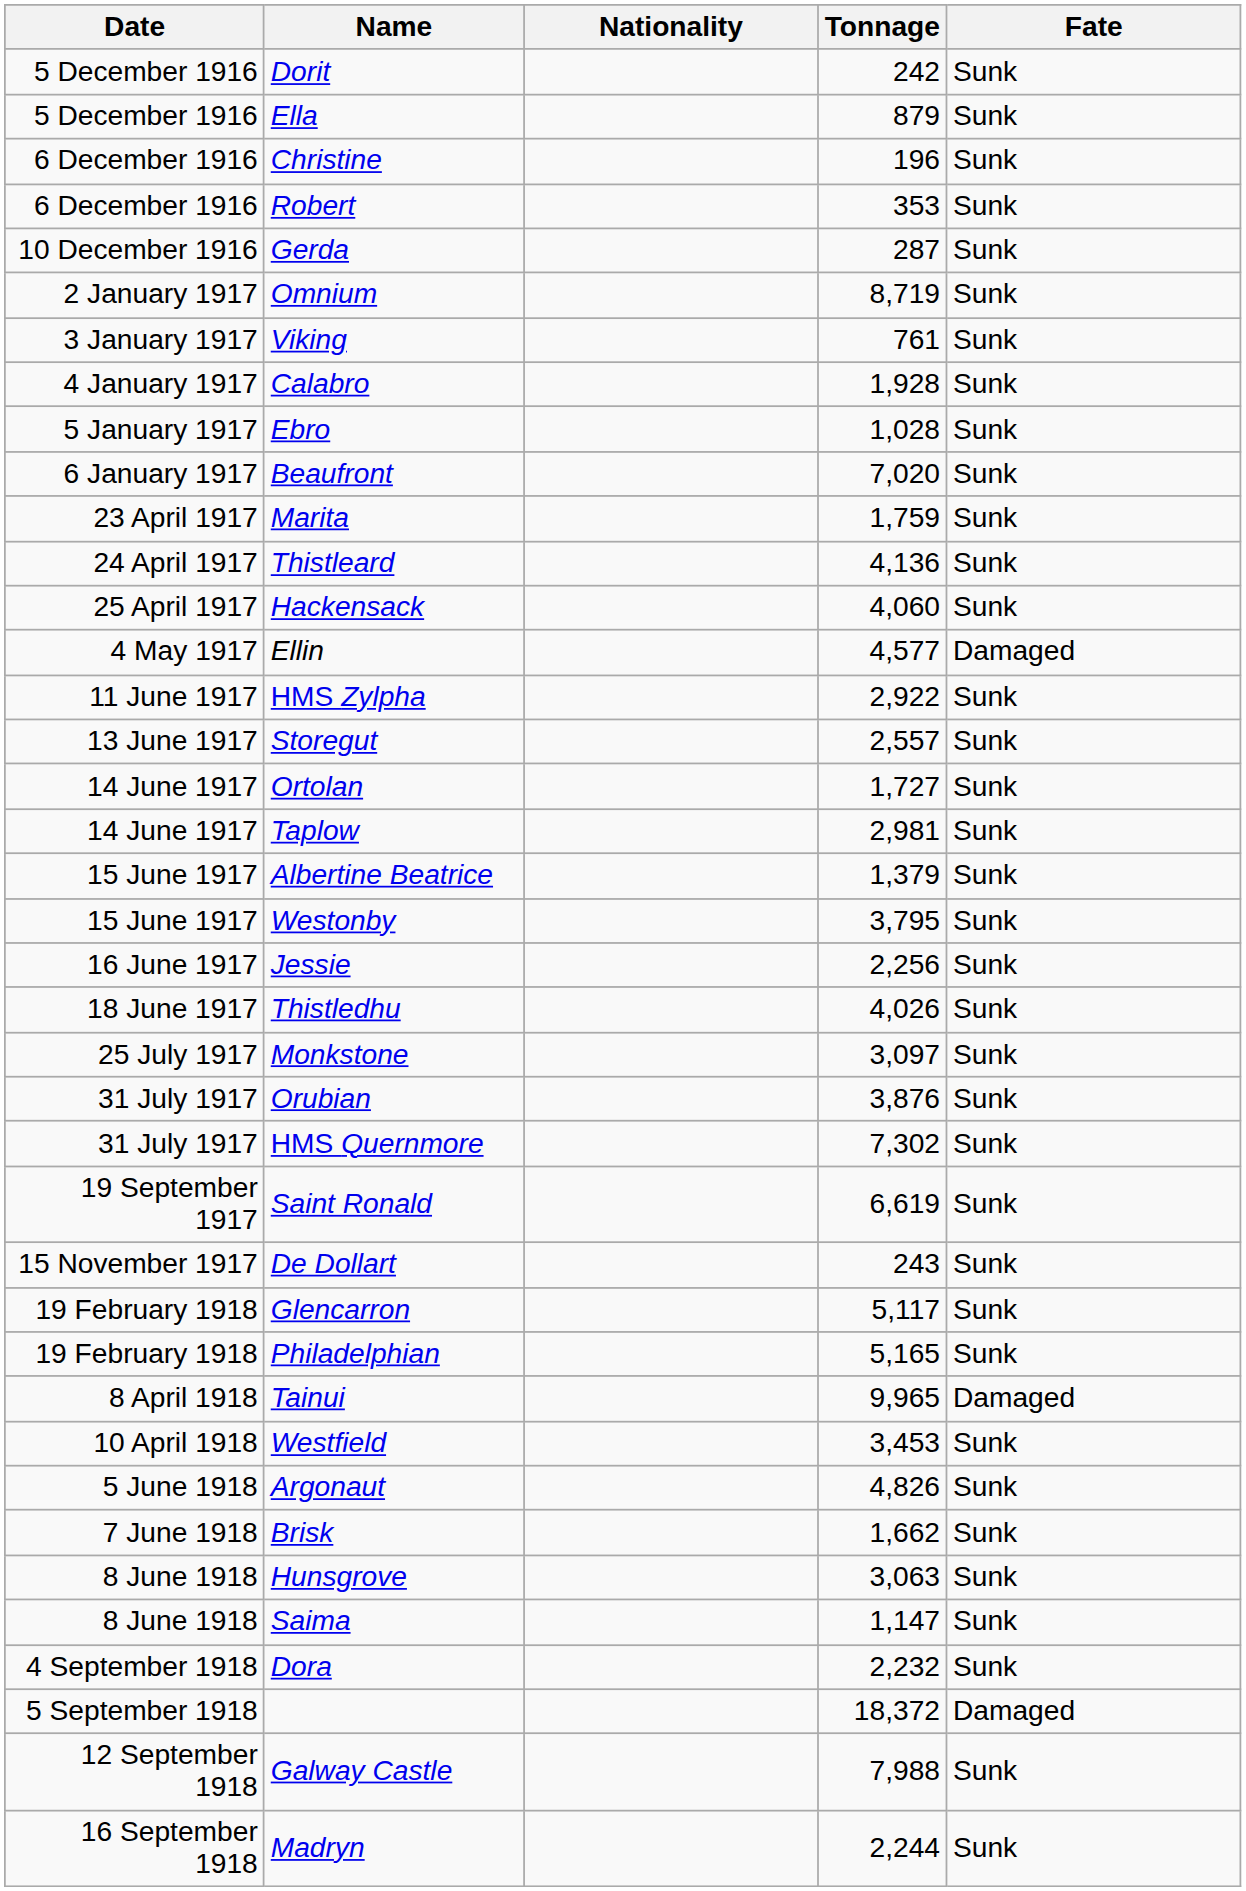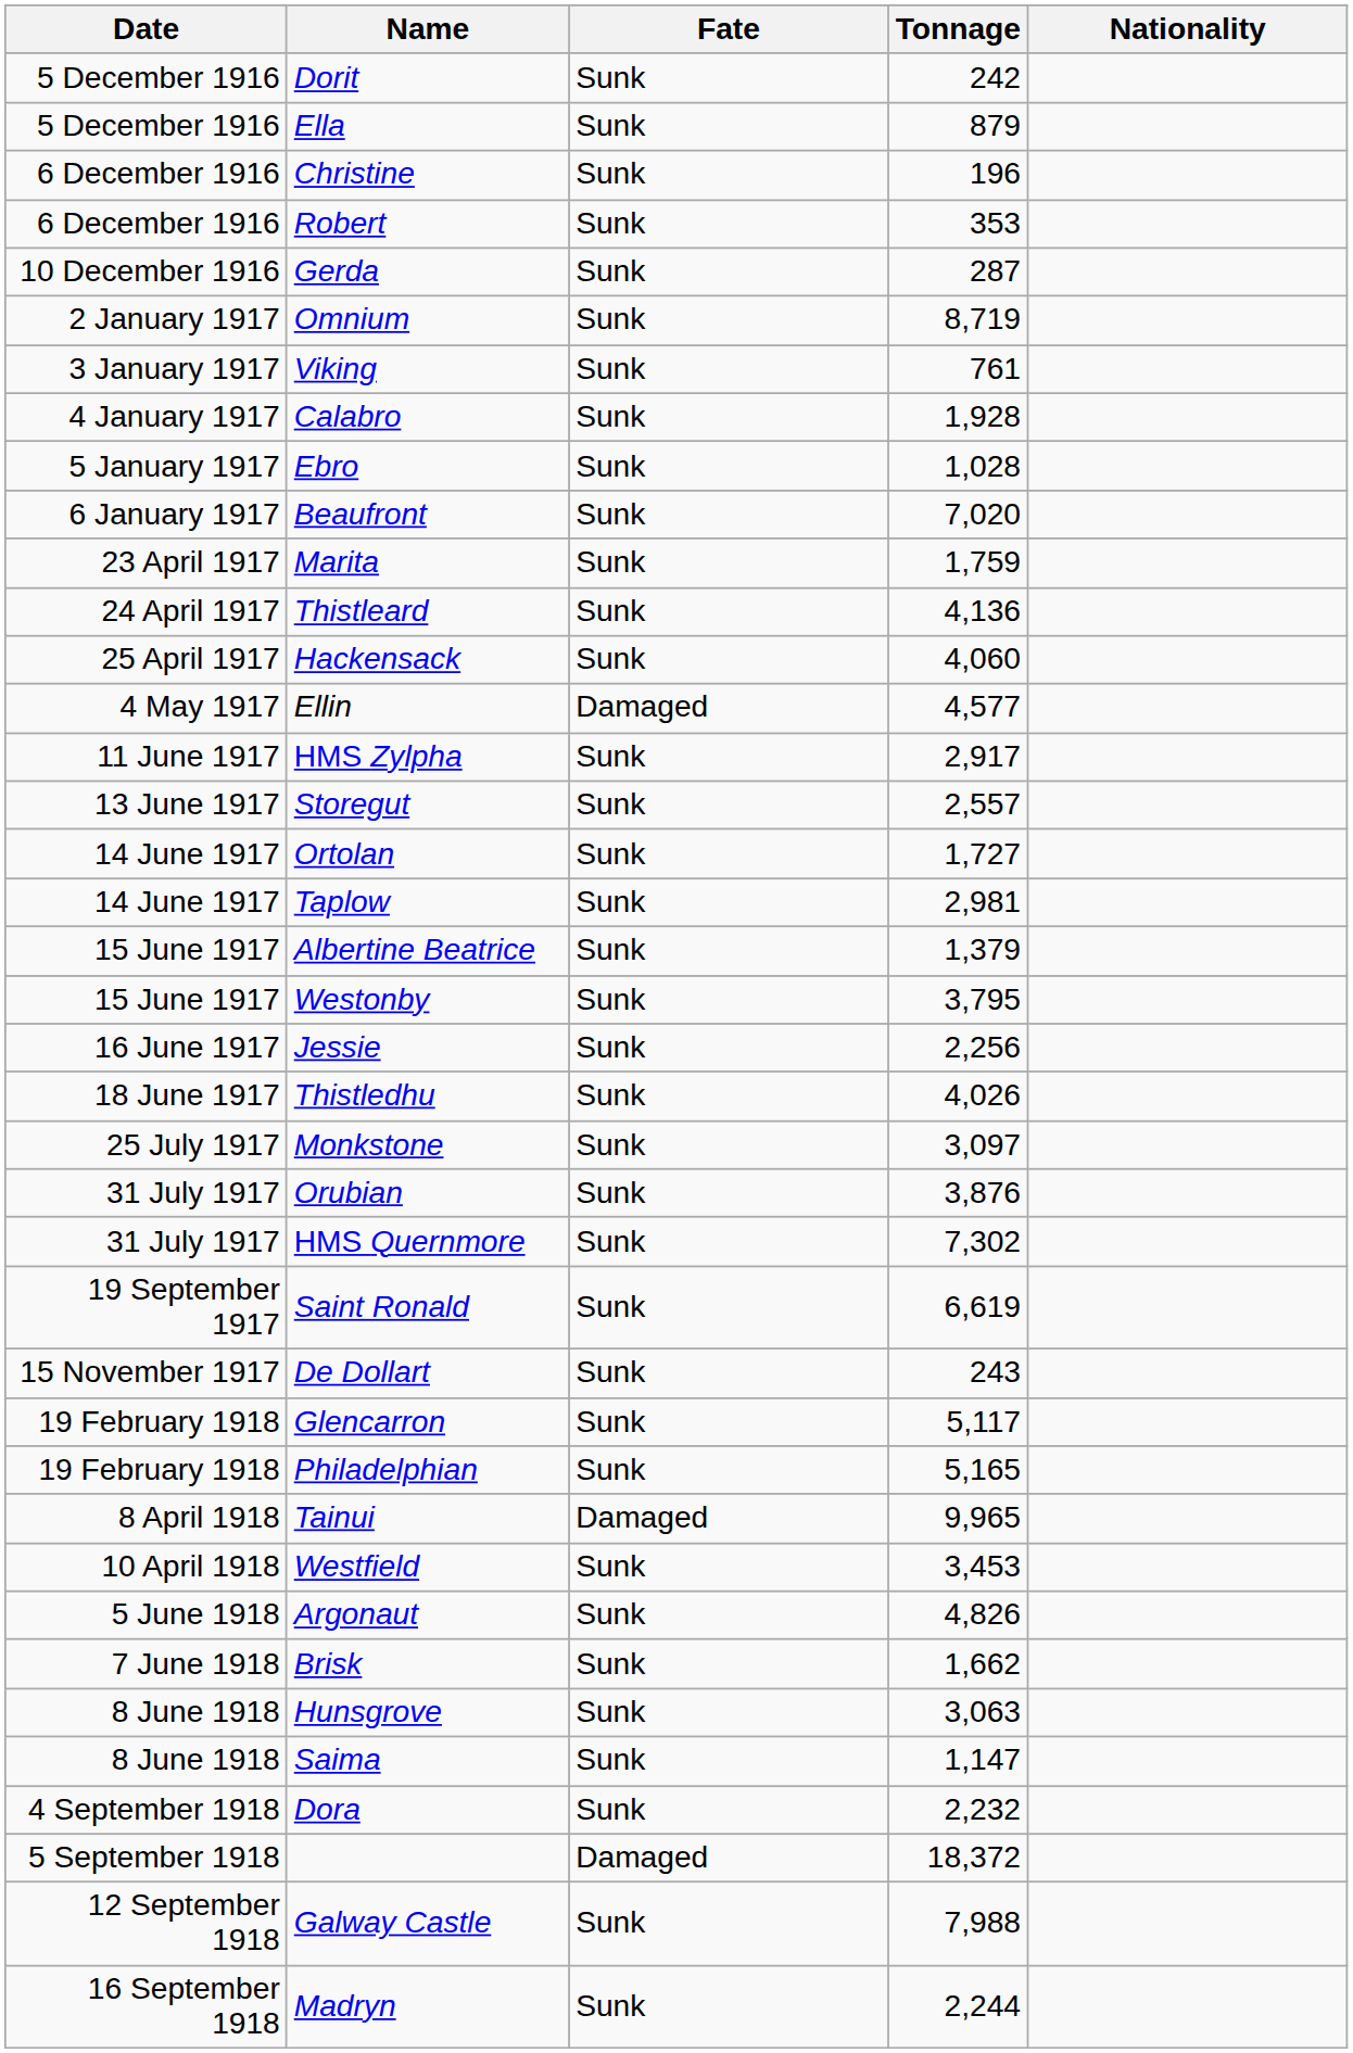columns swapped: Nationality <-> Fate
HMS Zylpha | Tonnage: 2,922 -> 2,917
